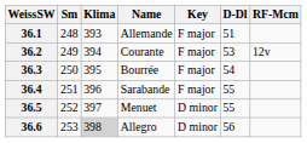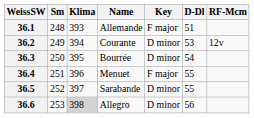36.2 | Key: F major -> D minor
36.3 | Key: F major -> D minor
36.4 | Name: Sarabande -> Menuet
36.5 | Name: Menuet -> Sarabande
